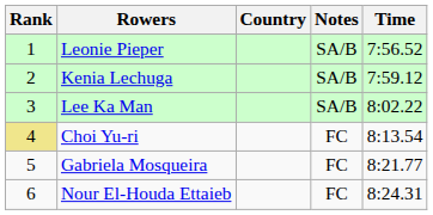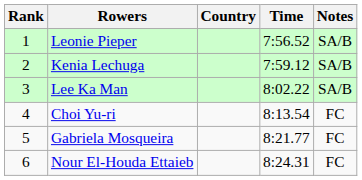columns swapped: Time <-> Notes
Choi Yu-ri | Rank: khaki background -> no background
